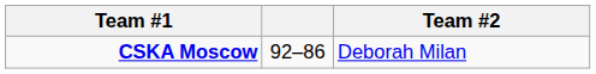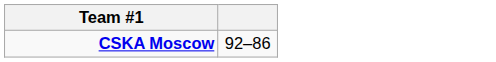- column: Team #2 | Deborah Milan
